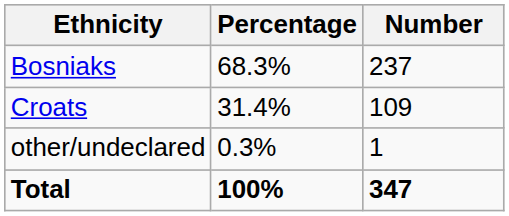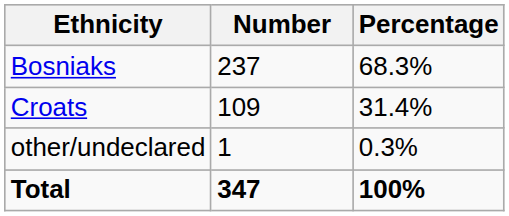columns swapped: Number <-> Percentage
